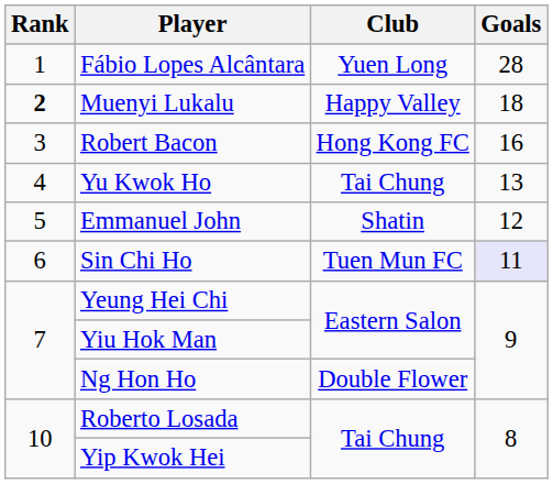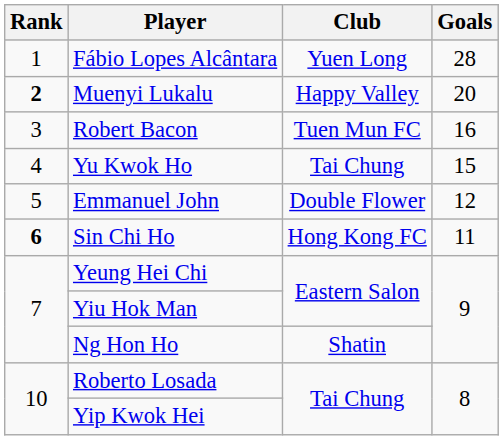Muenyi Lukalu | Goals: 18 -> 20
Robert Bacon | Club: Hong Kong FC -> Tuen Mun FC
Yu Kwok Ho | Goals: 13 -> 15
Emmanuel John | Club: Shatin -> Double Flower
Sin Chi Ho | Rank: normal -> bold
Sin Chi Ho | Club: Tuen Mun FC -> Hong Kong FC
Sin Chi Ho | Goals: lavender background -> no background
Ng Hon Ho | Club: Double Flower -> Shatin
